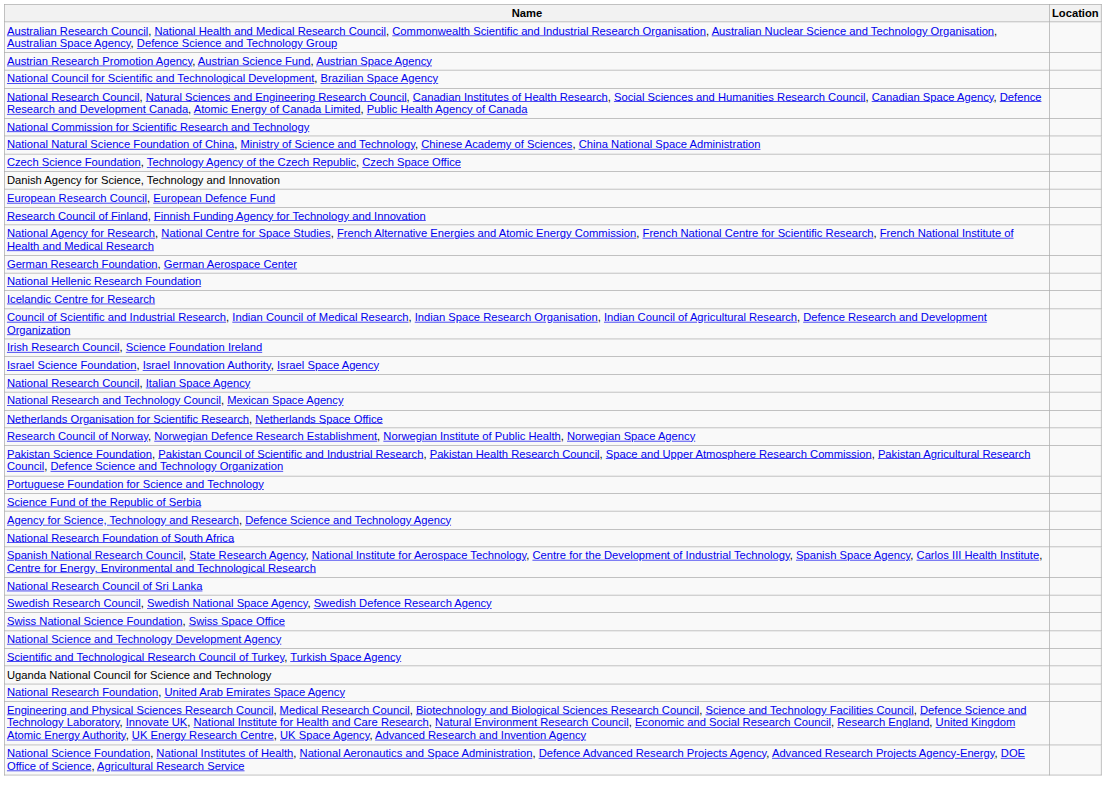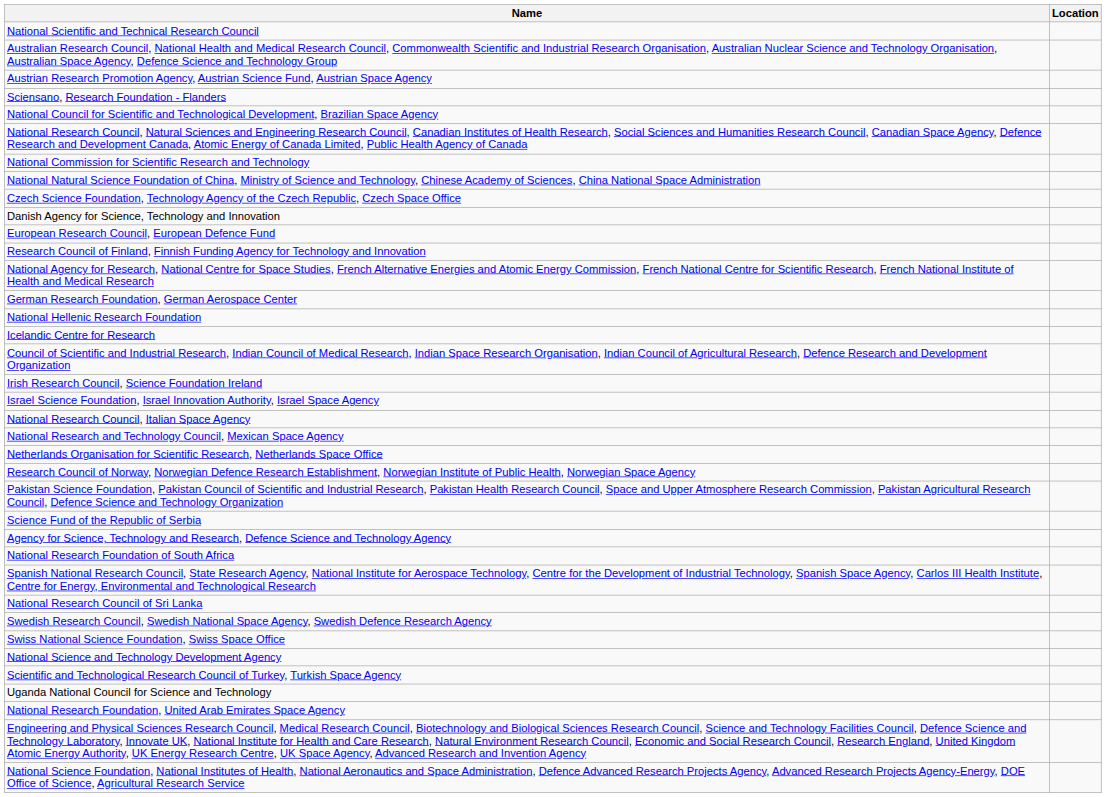+ row: National Scientific and Technical Research Council
+ row: Sciensano, Research Foundation - Flanders
- row: Portuguese Foundation for Science and Technology
